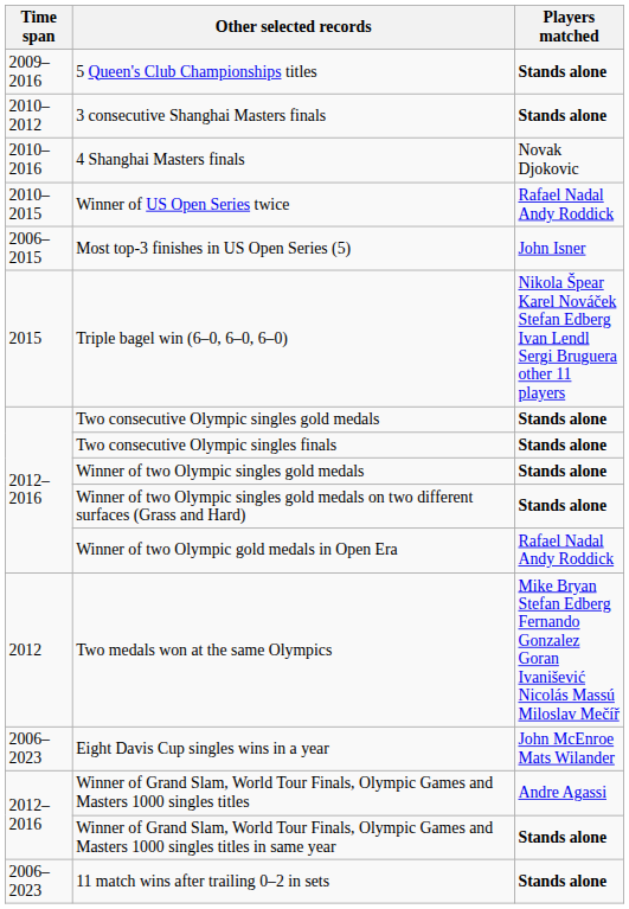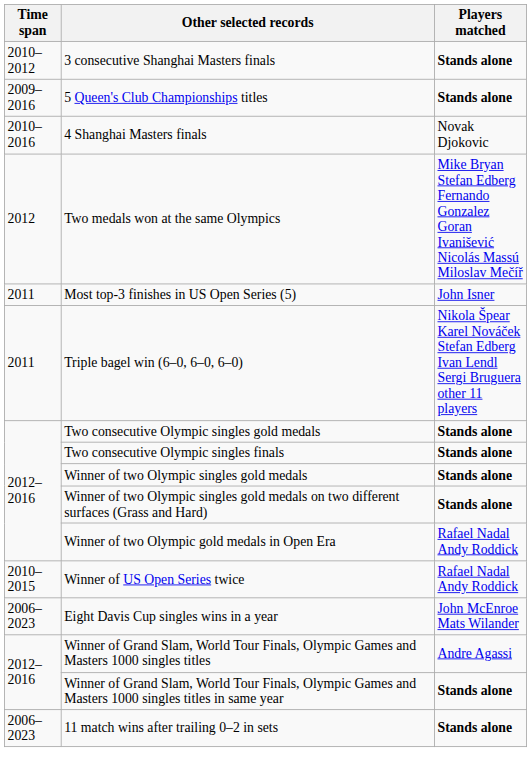rows swapped: 5 Queen's Club Championships titles <-> 3 consecutive Shanghai Masters finals
rows swapped: Winner of US Open Series twice <-> Two medals won at the same Olympics
Most top-3 finishes in US Open Series (5) | Time span: 2006–2015 -> 2011
Triple bagel win (6–0, 6–0, 6–0) | Time span: 2015 -> 2011
